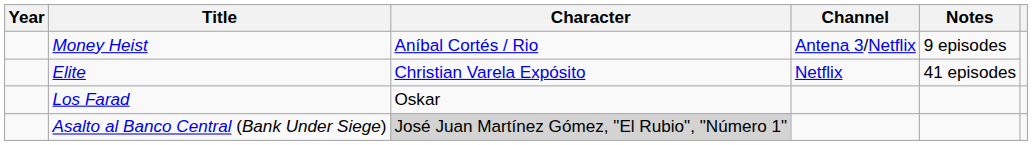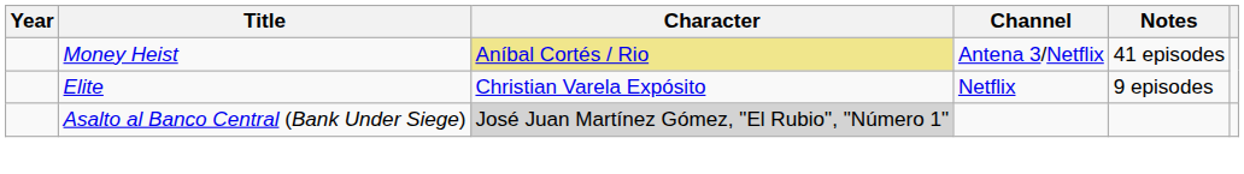Money Heist | Character: no background -> khaki background
Money Heist | Notes: 9 episodes -> 41 episodes
Elite | Notes: 41 episodes -> 9 episodes
- row: Los Farad | Oskar
